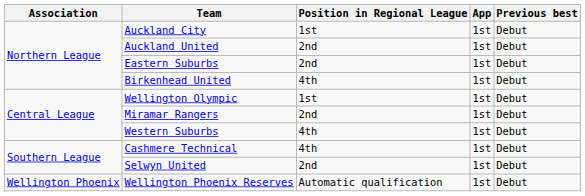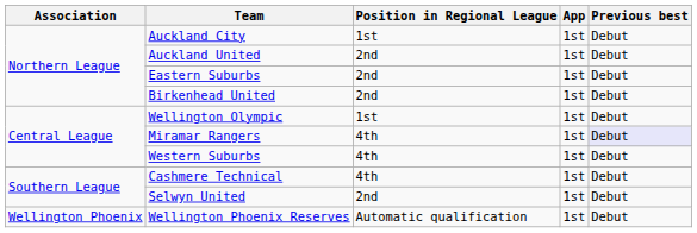Birkenhead United | Position in Regional League: 4th -> 2nd
Miramar Rangers | Position in Regional League: 2nd -> 4th
Miramar Rangers | Previous best: no background -> lavender background
